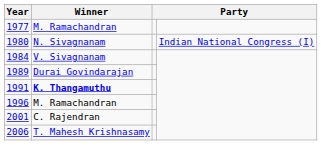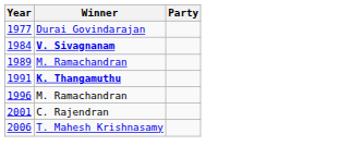1977 | Winner: M. Ramachandran -> Durai Govindarajan
- row: 1980 | N. Sivagnanam | Indian National Congress (I)
1984 | Winner: normal -> bold
1989 | Winner: Durai Govindarajan -> M. Ramachandran
